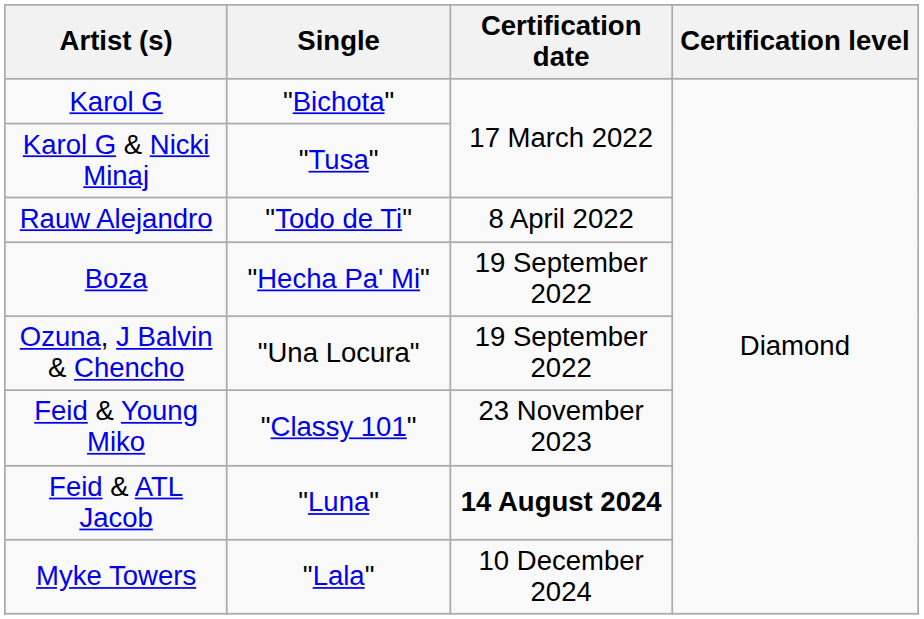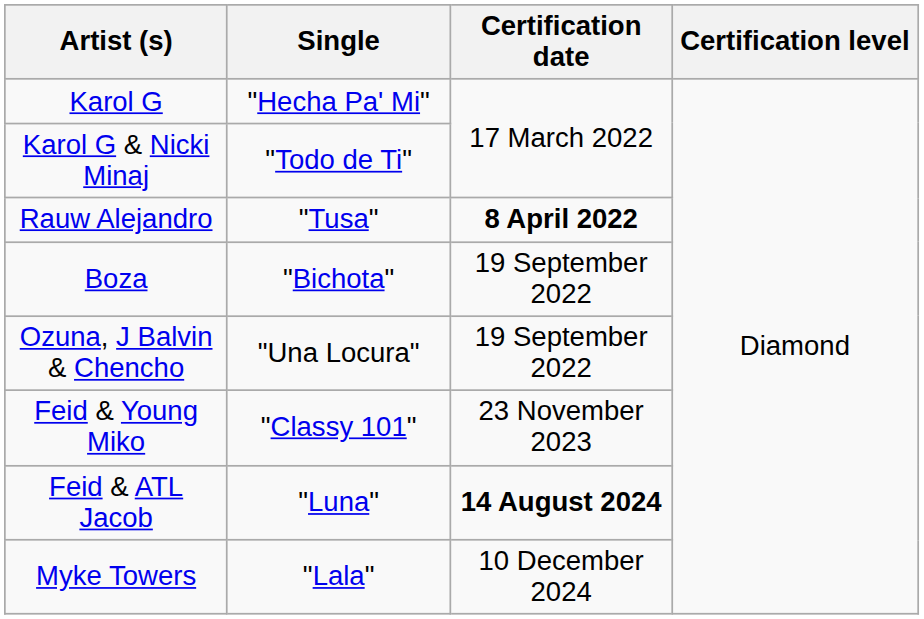Karol G | Single: "Bichota" -> "Hecha Pa' Mi"
Karol G & Nicki Minaj | Single: "Tusa" -> "Todo de Ti"
Rauw Alejandro | Single: "Todo de Ti" -> "Tusa"
Rauw Alejandro | Certification date: normal -> bold
Boza | Single: "Hecha Pa' Mi" -> "Bichota"
